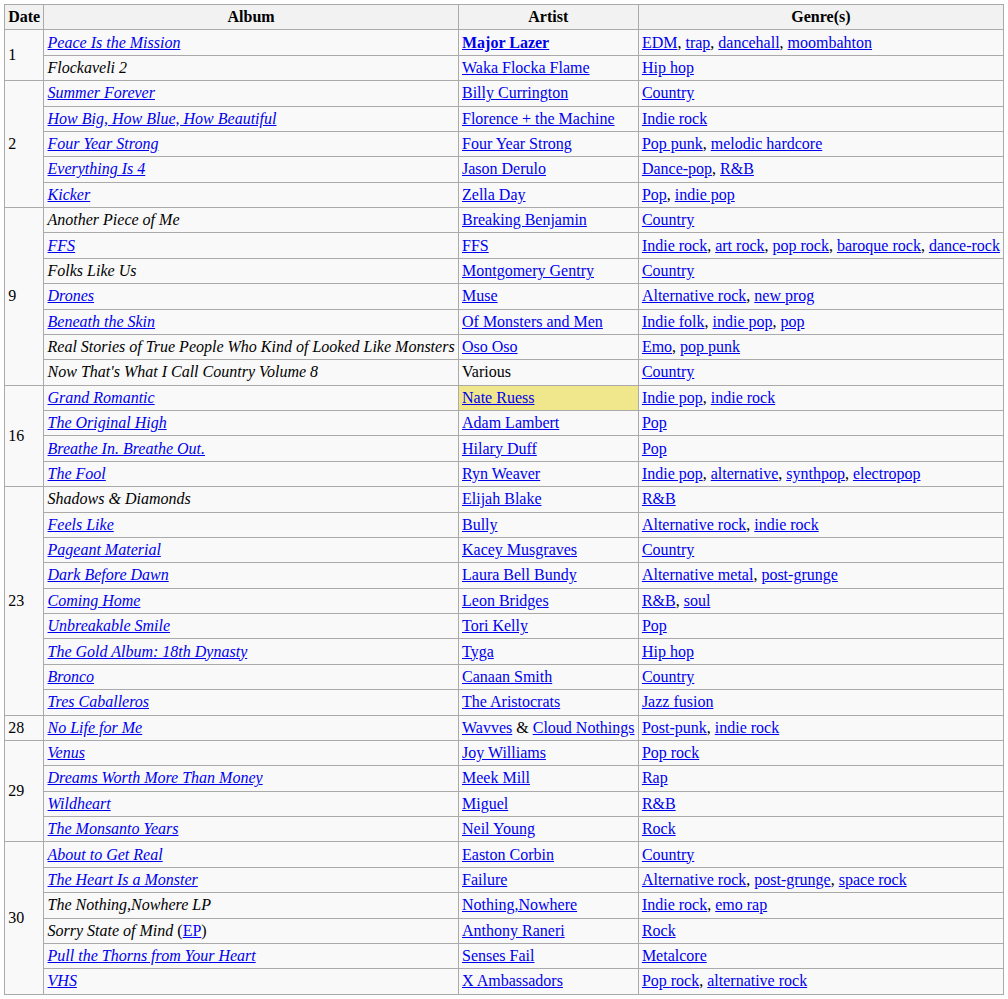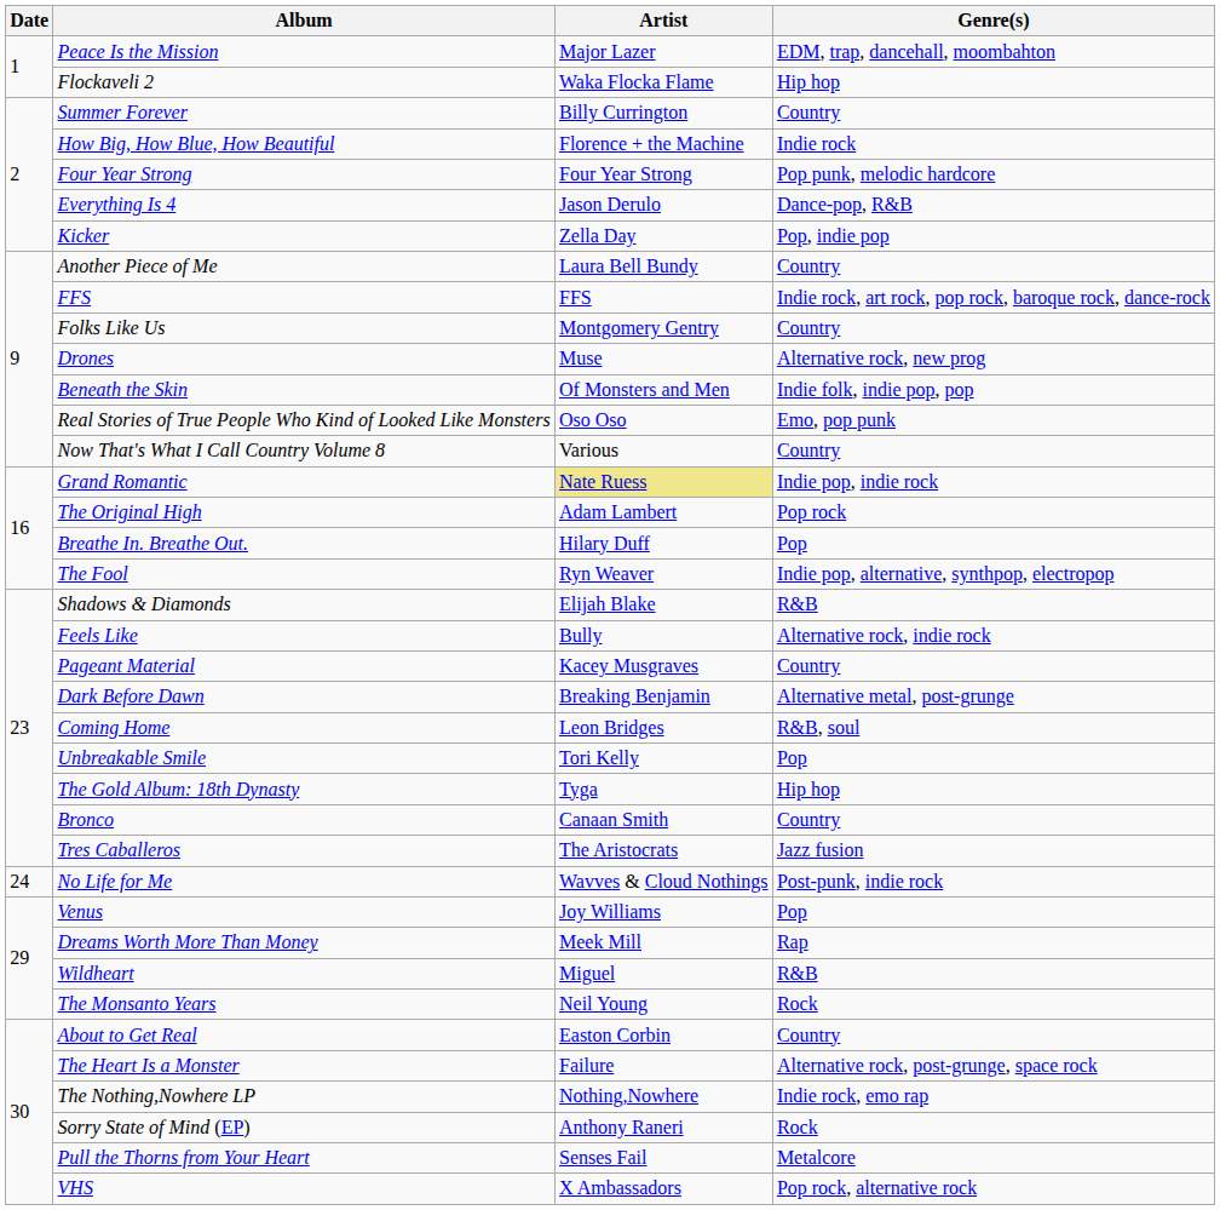Peace Is the Mission | Artist: bold -> normal
Another Piece of Me | Artist: Breaking Benjamin -> Laura Bell Bundy
The Original High | Genre(s): Pop -> Pop rock
Dark Before Dawn | Artist: Laura Bell Bundy -> Breaking Benjamin
No Life for Me | Date: 28 -> 24
Venus | Genre(s): Pop rock -> Pop
